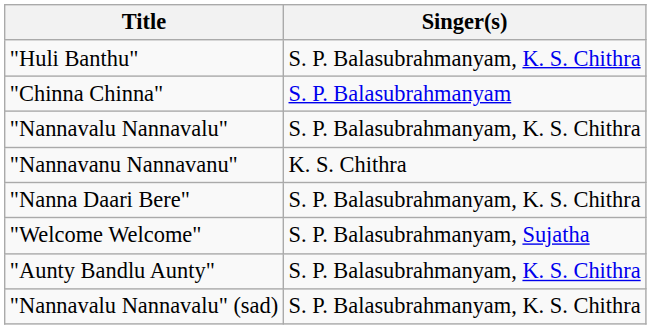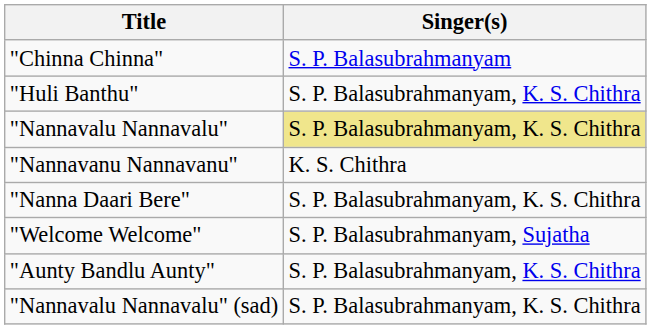rows swapped: "Chinna Chinna" <-> "Huli Banthu"
"Nannavalu Nannavalu" | Singer(s): no background -> khaki background
